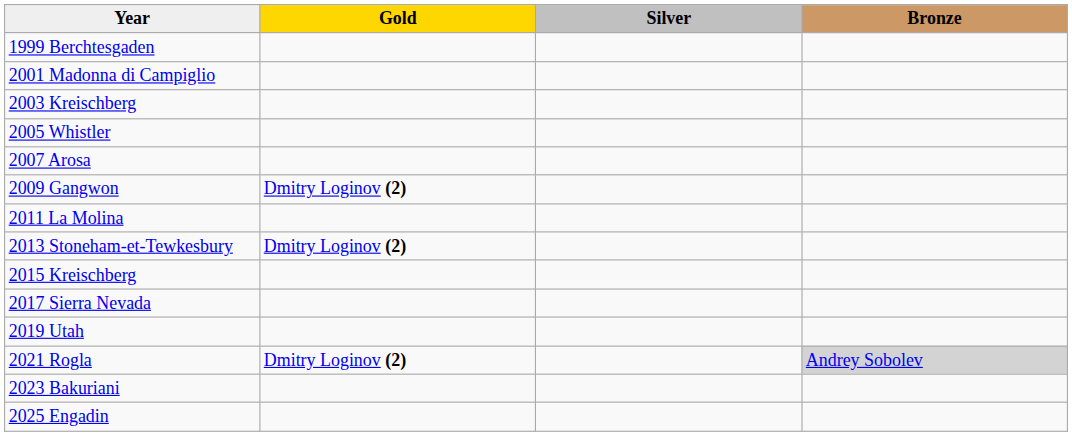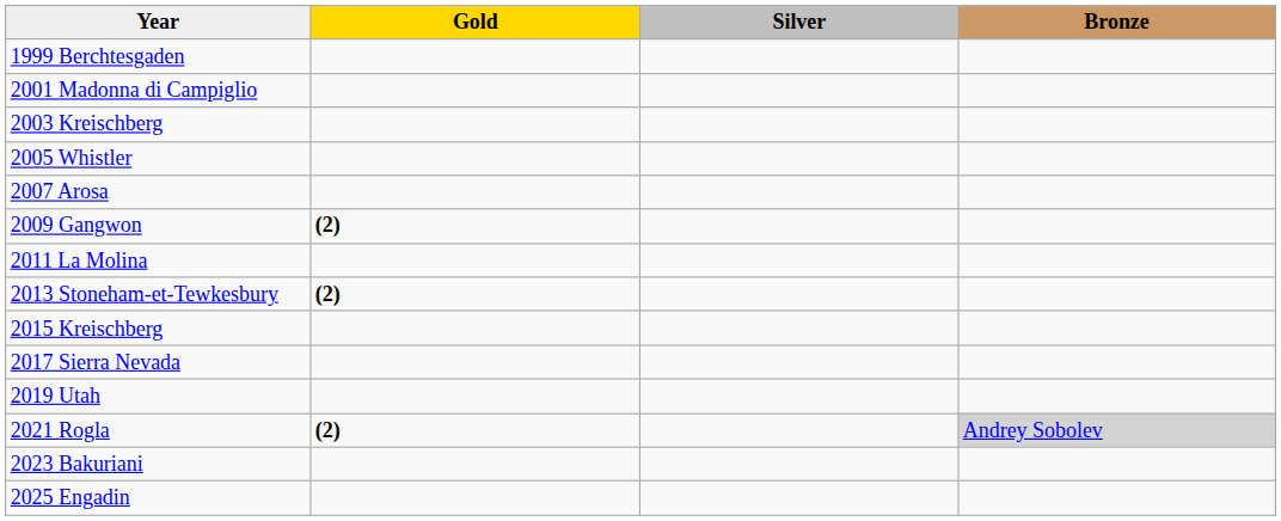2009 Gangwon | Gold: Dmitry Loginov (2) -> (2)
2013 Stoneham-et-Tewkesbury | Gold: Dmitry Loginov (2) -> (2)
2021 Rogla | Gold: Dmitry Loginov (2) -> (2)
